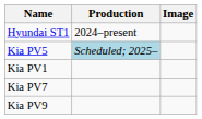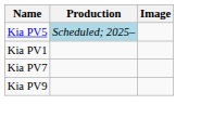- row: Hyundai ST1 | 2024–present
